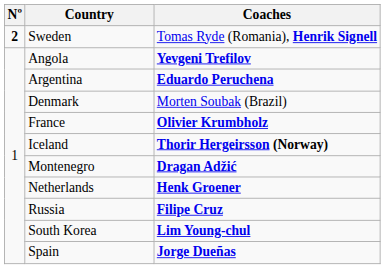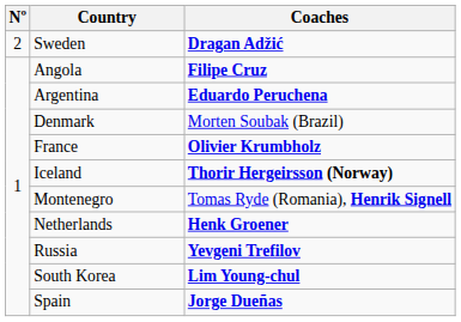Sweden | Nº: bold -> normal
Sweden | Coaches: Tomas Ryde (Romania), Henrik Signell -> Dragan Adžić
Angola | Coaches: Yevgeni Trefilov -> Filipe Cruz
Montenegro | Coaches: Dragan Adžić -> Tomas Ryde (Romania), Henrik Signell
Russia | Coaches: Filipe Cruz -> Yevgeni Trefilov
